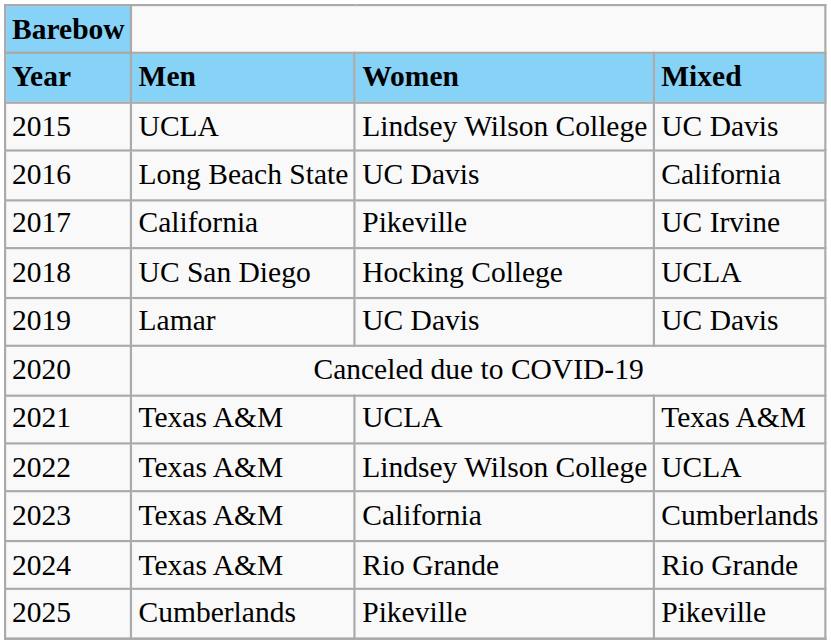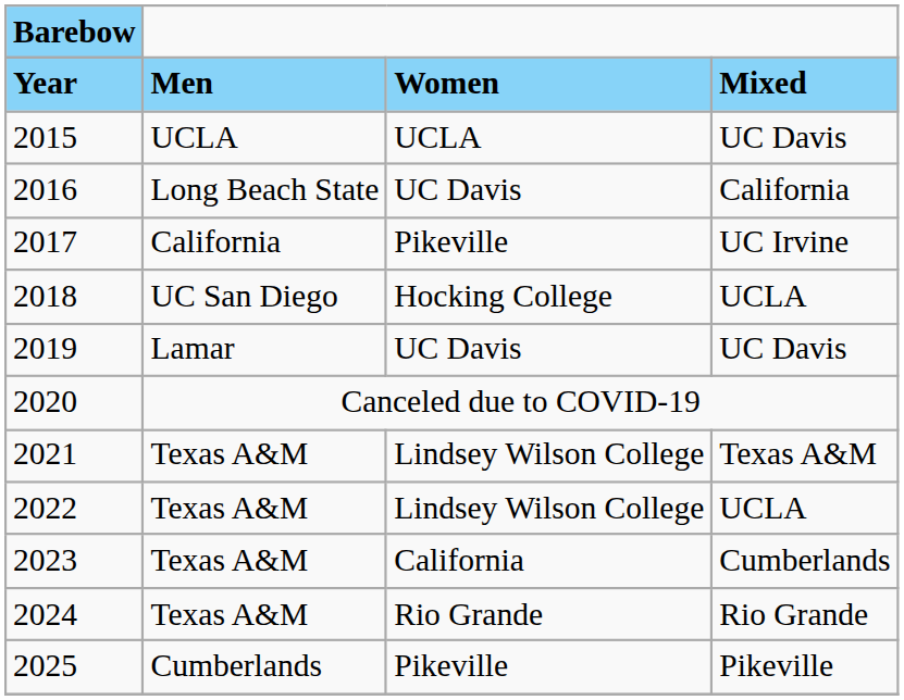2015 | column 3: Lindsey Wilson College -> UCLA
2021 | column 3: UCLA -> Lindsey Wilson College
